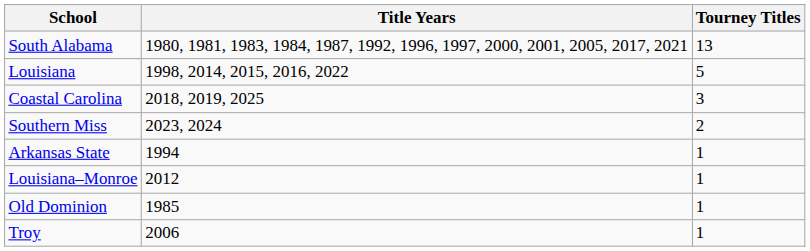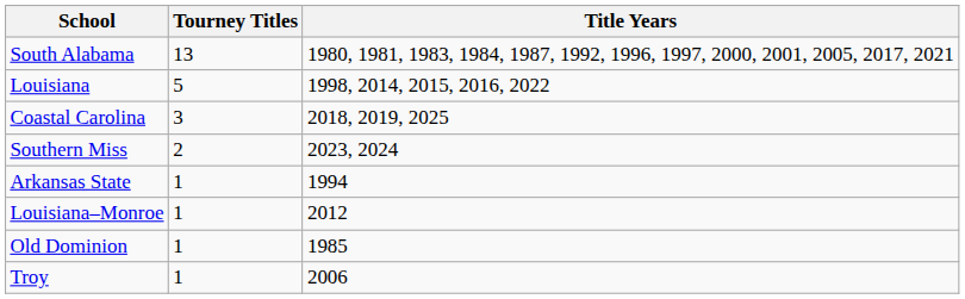columns swapped: Tourney Titles <-> Title Years
